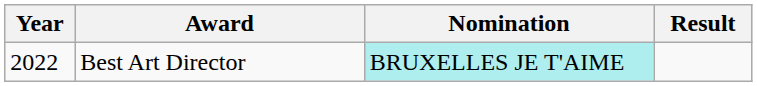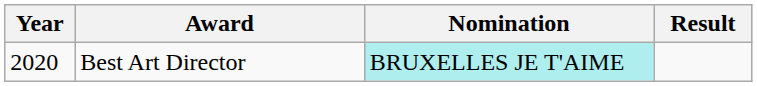Best Art Director | Year: 2022 -> 2020
